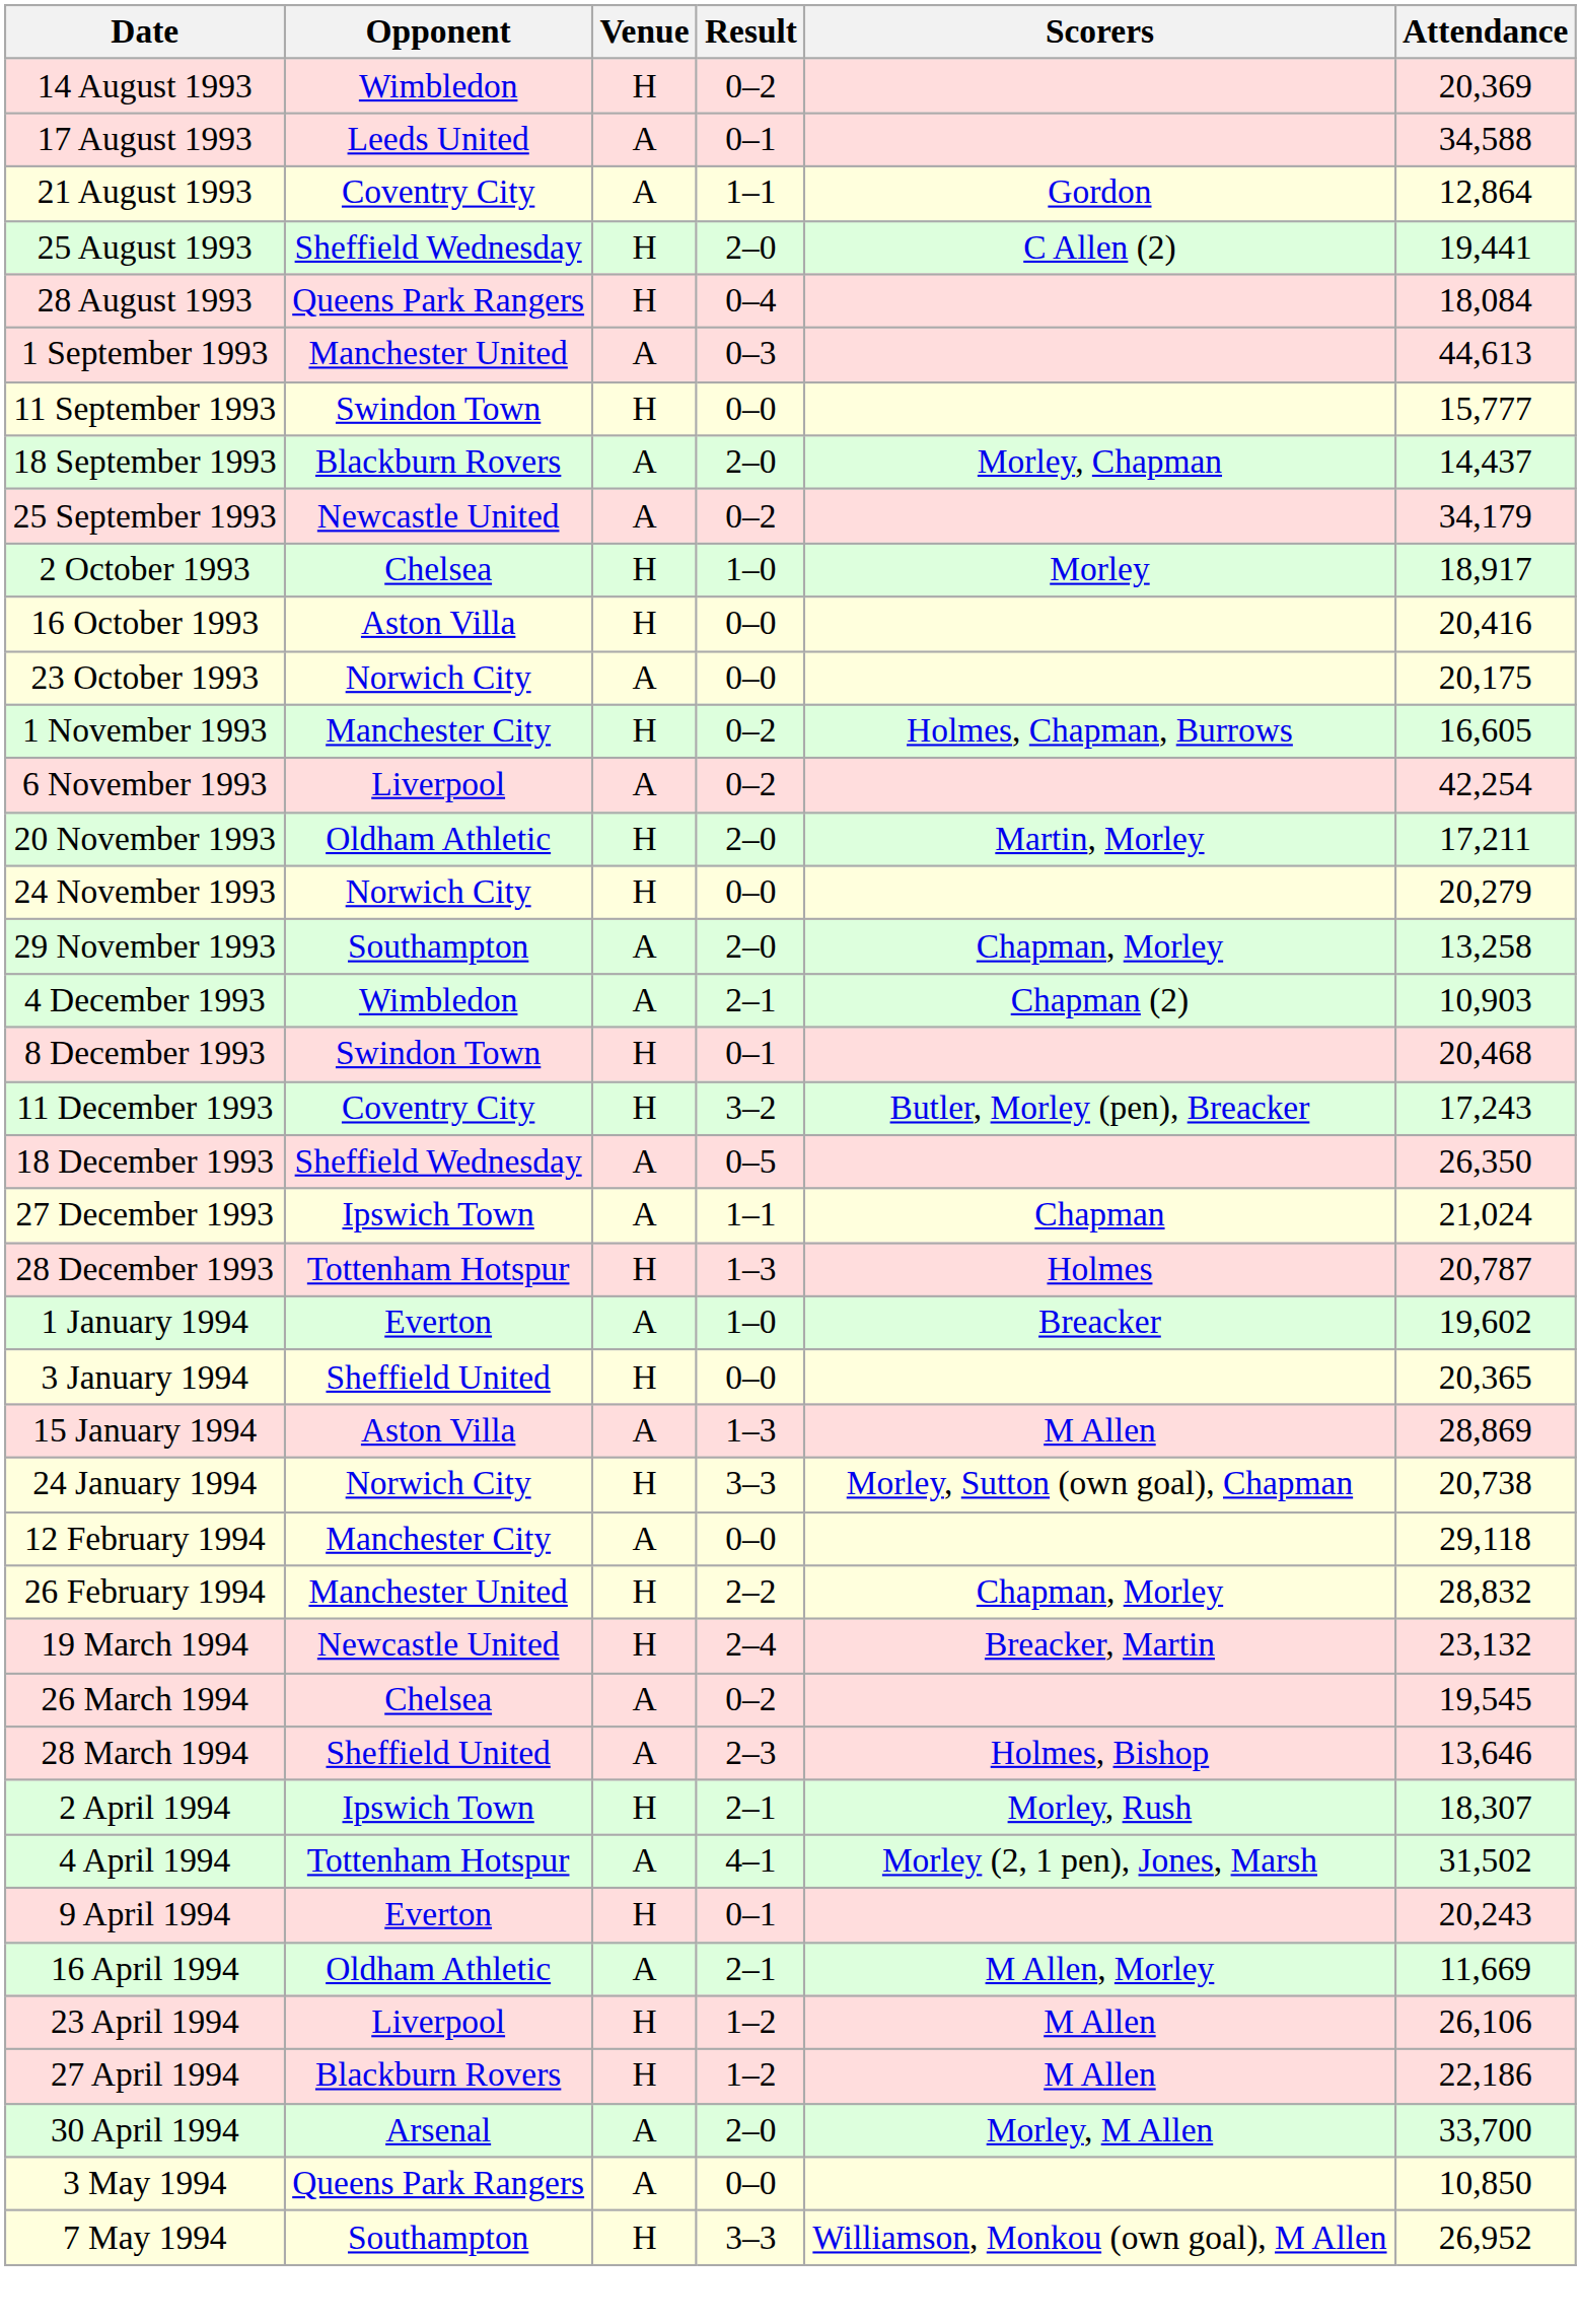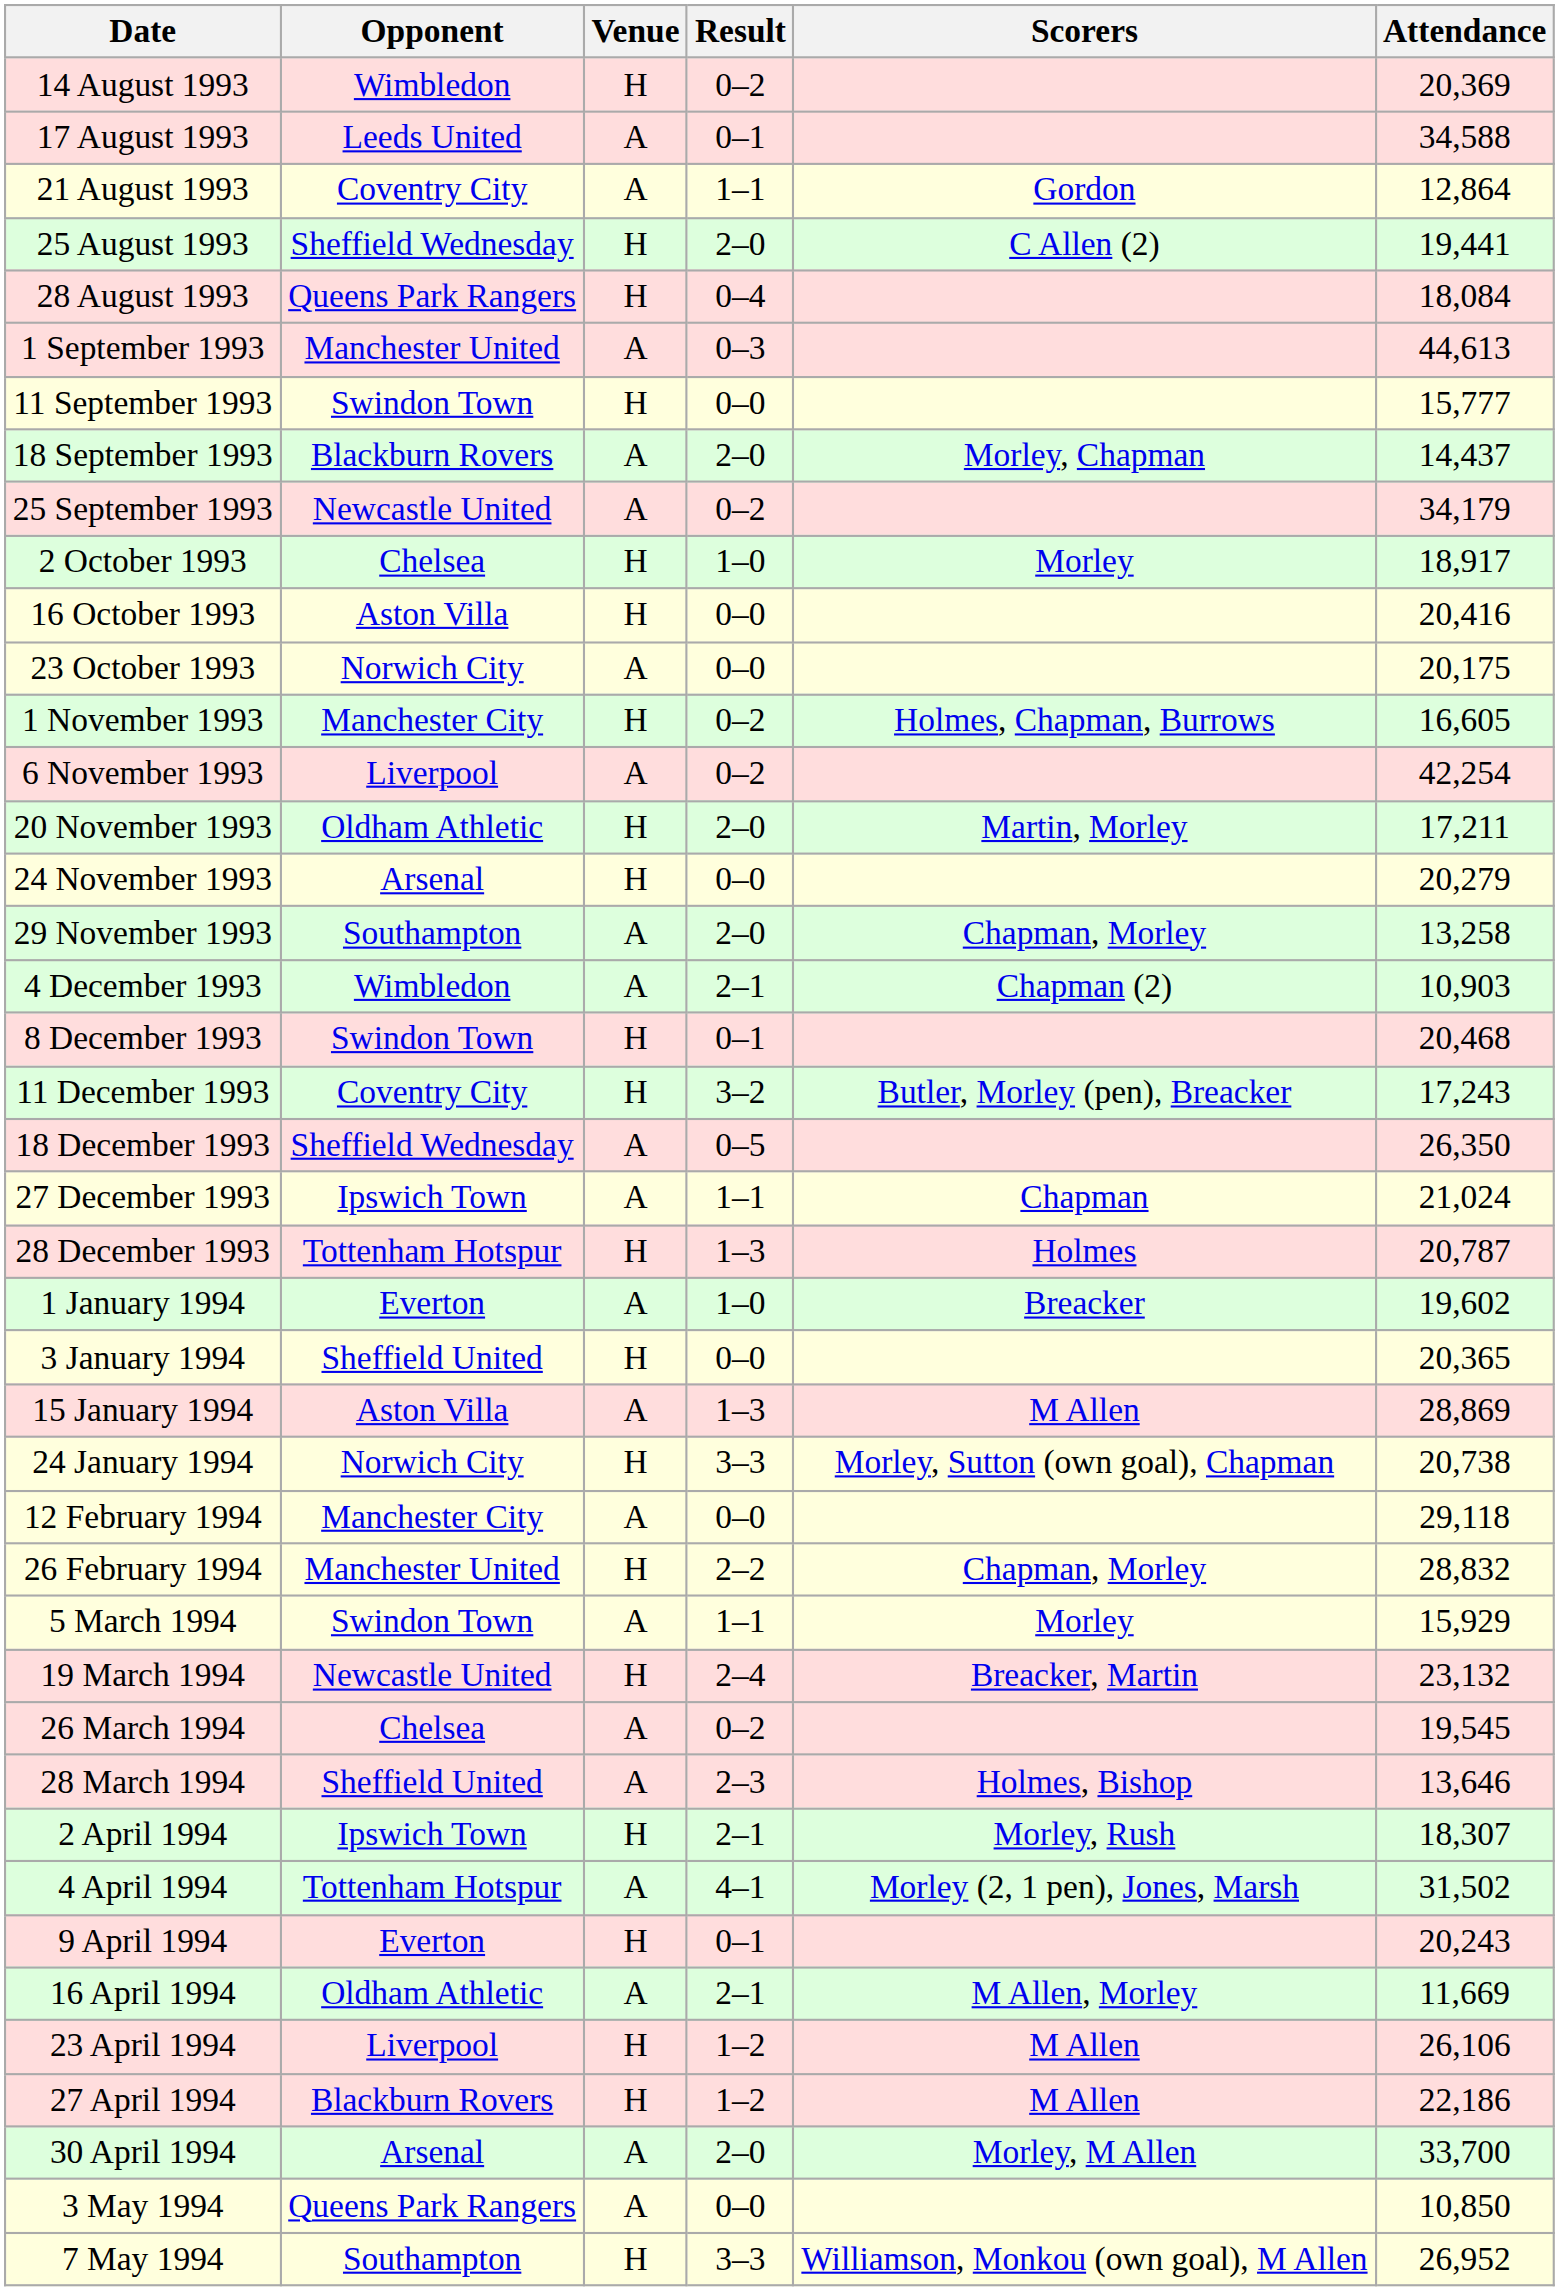24 November 1993 | Opponent: Norwich City -> Arsenal
+ row: 5 March 1994 | Swindon Town | A | 1–1 | Morley | 15,929
